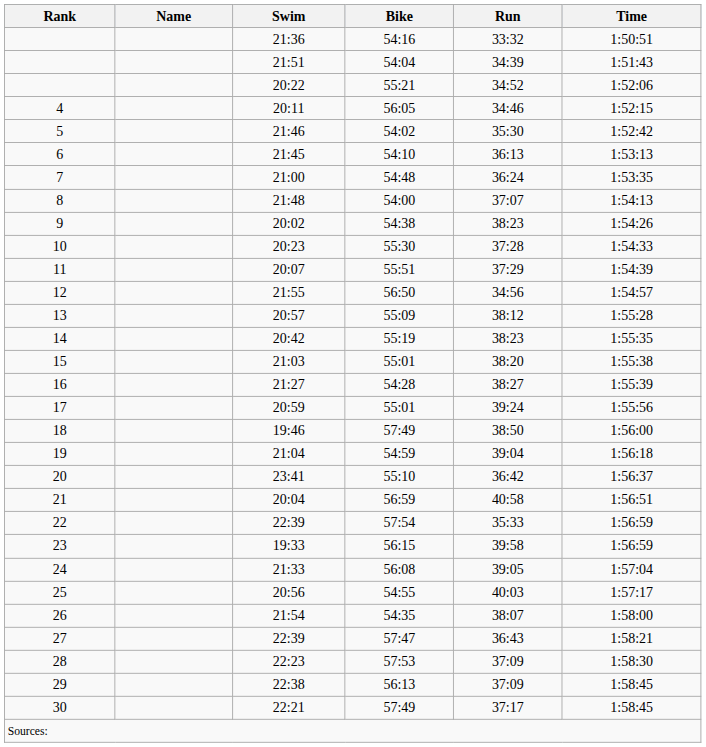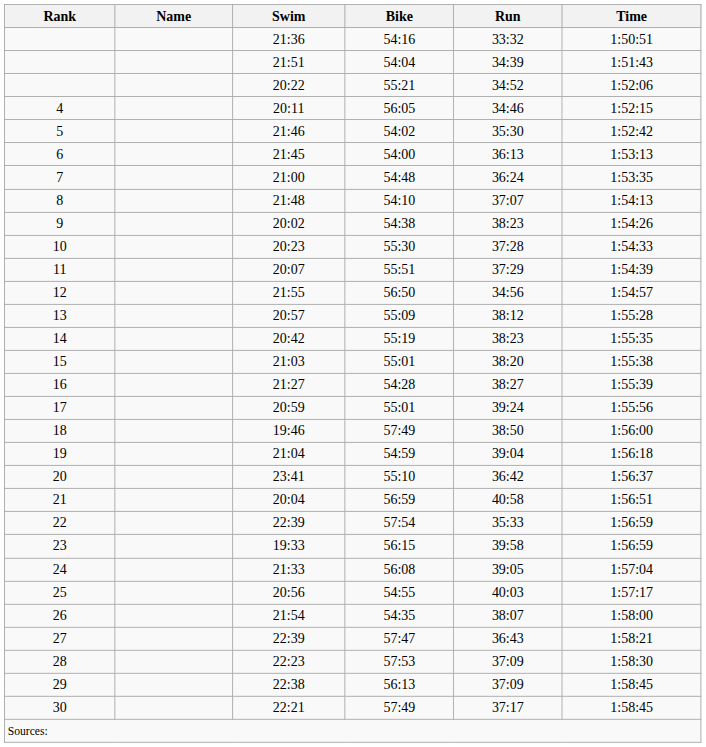21:45 | Bike: 54:10 -> 54:00
21:48 | Bike: 54:00 -> 54:10
